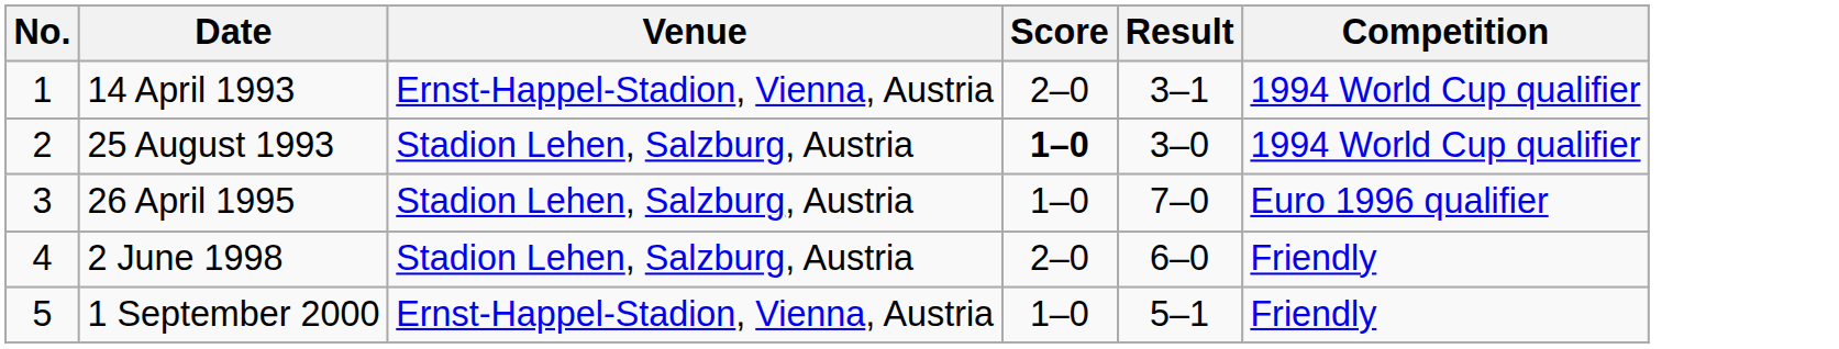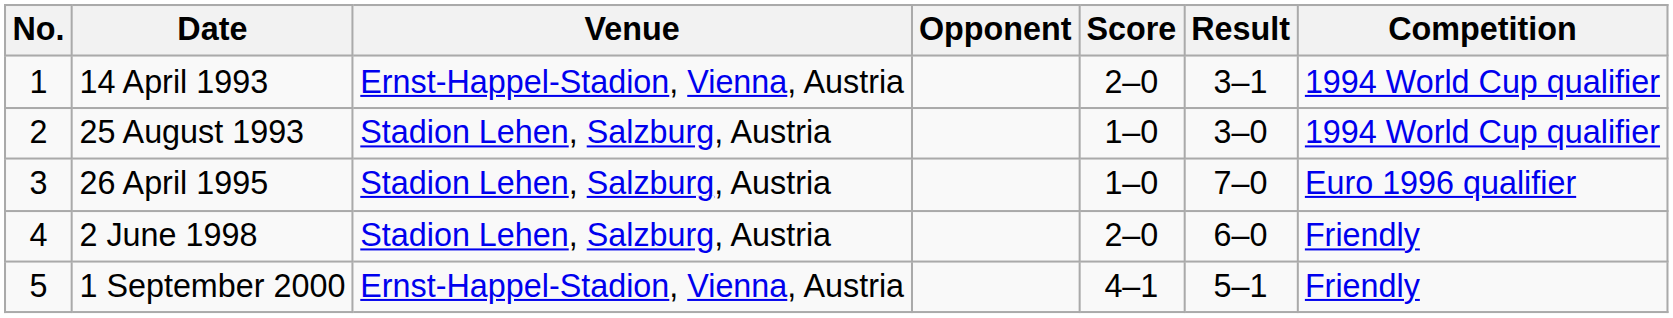+ column: Opponent
25 August 1993 | Score: bold -> normal
1 September 2000 | Score: 1–0 -> 4–1
